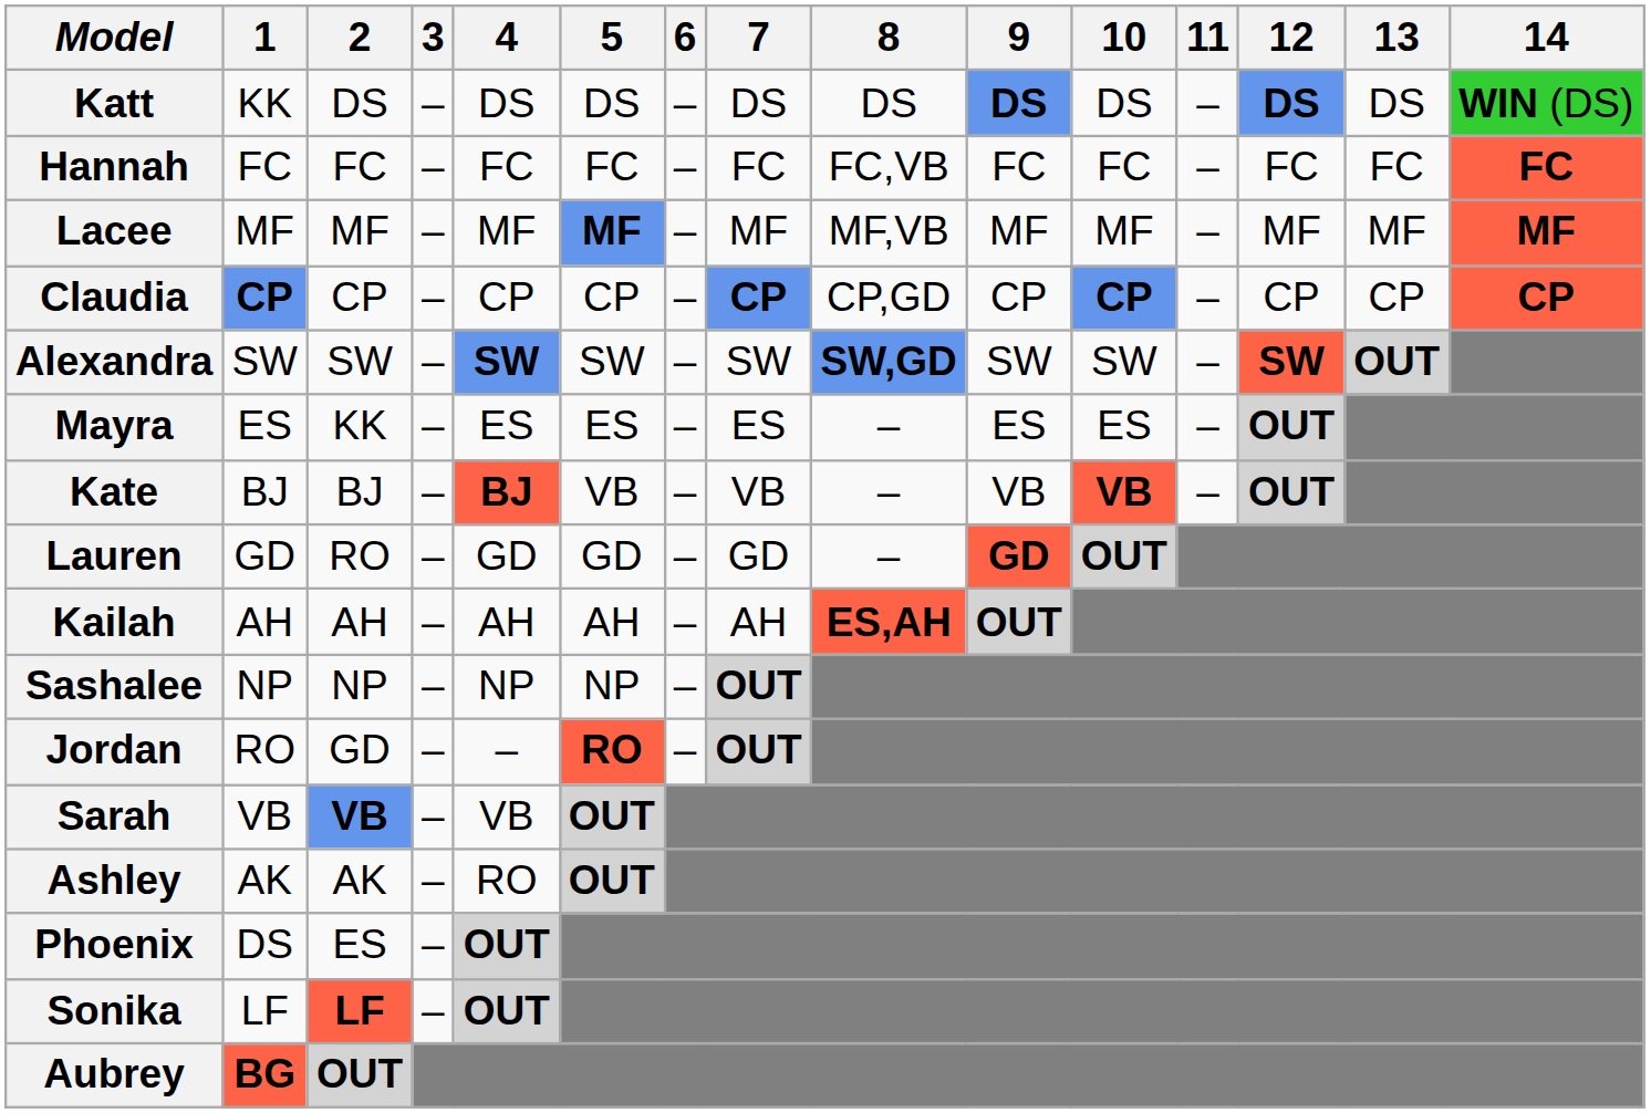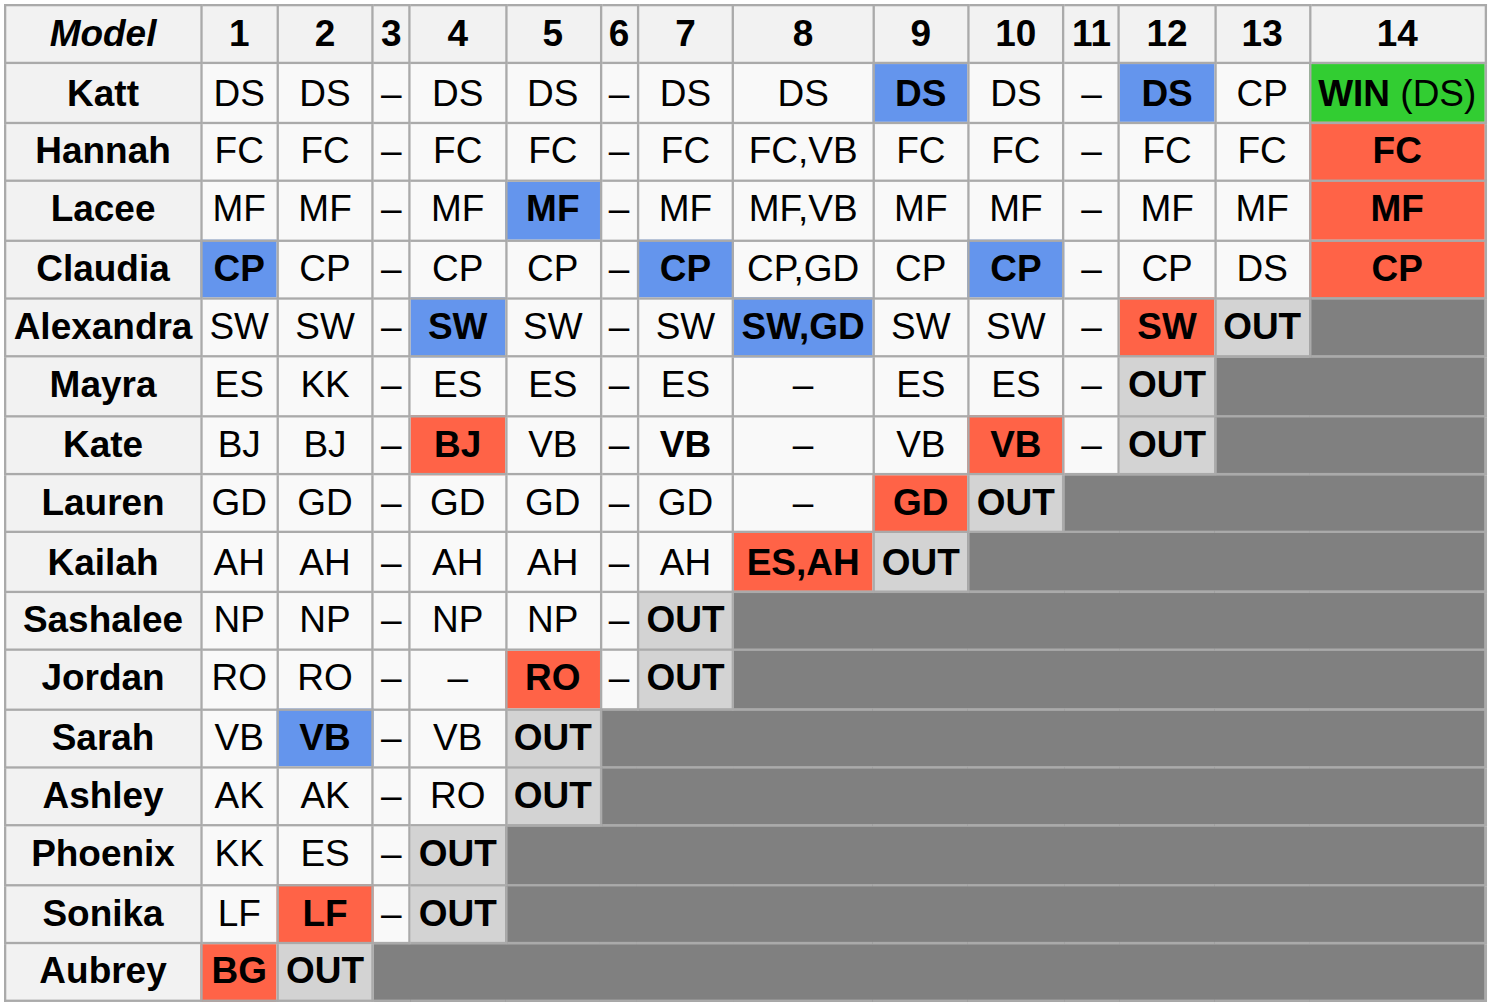Katt | 1: KK -> DS
Katt | 13: DS -> CP
Claudia | 13: CP -> DS
Kate | 7: normal -> bold
Lauren | 2: RO -> GD
Jordan | 2: GD -> RO
Phoenix | 1: DS -> KK
